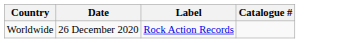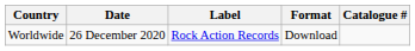+ column: Format | Download
